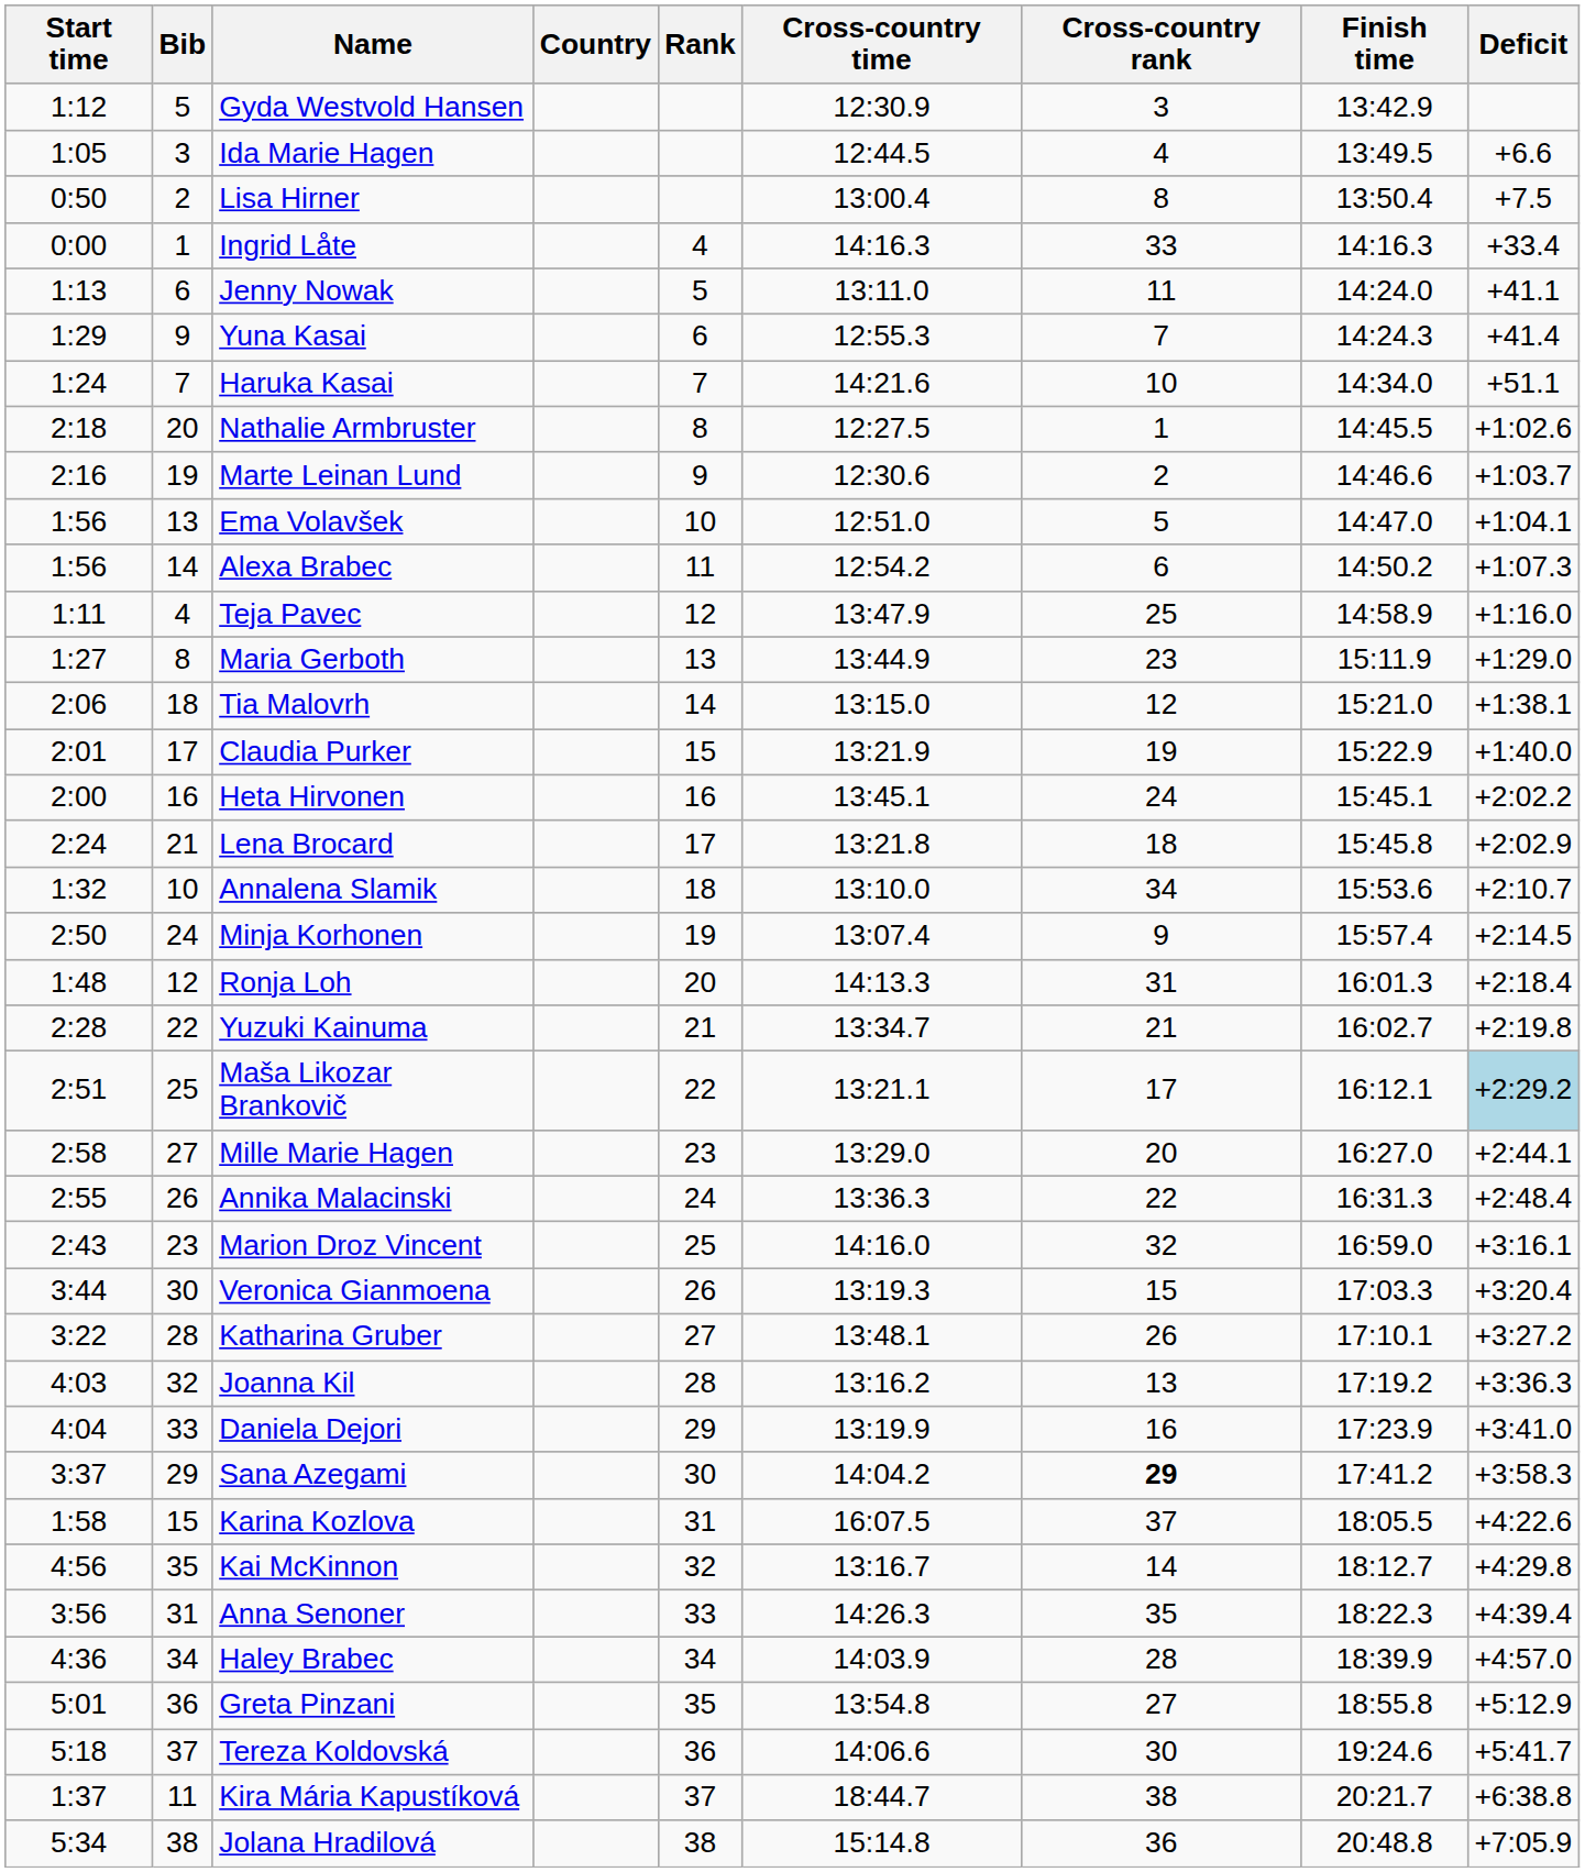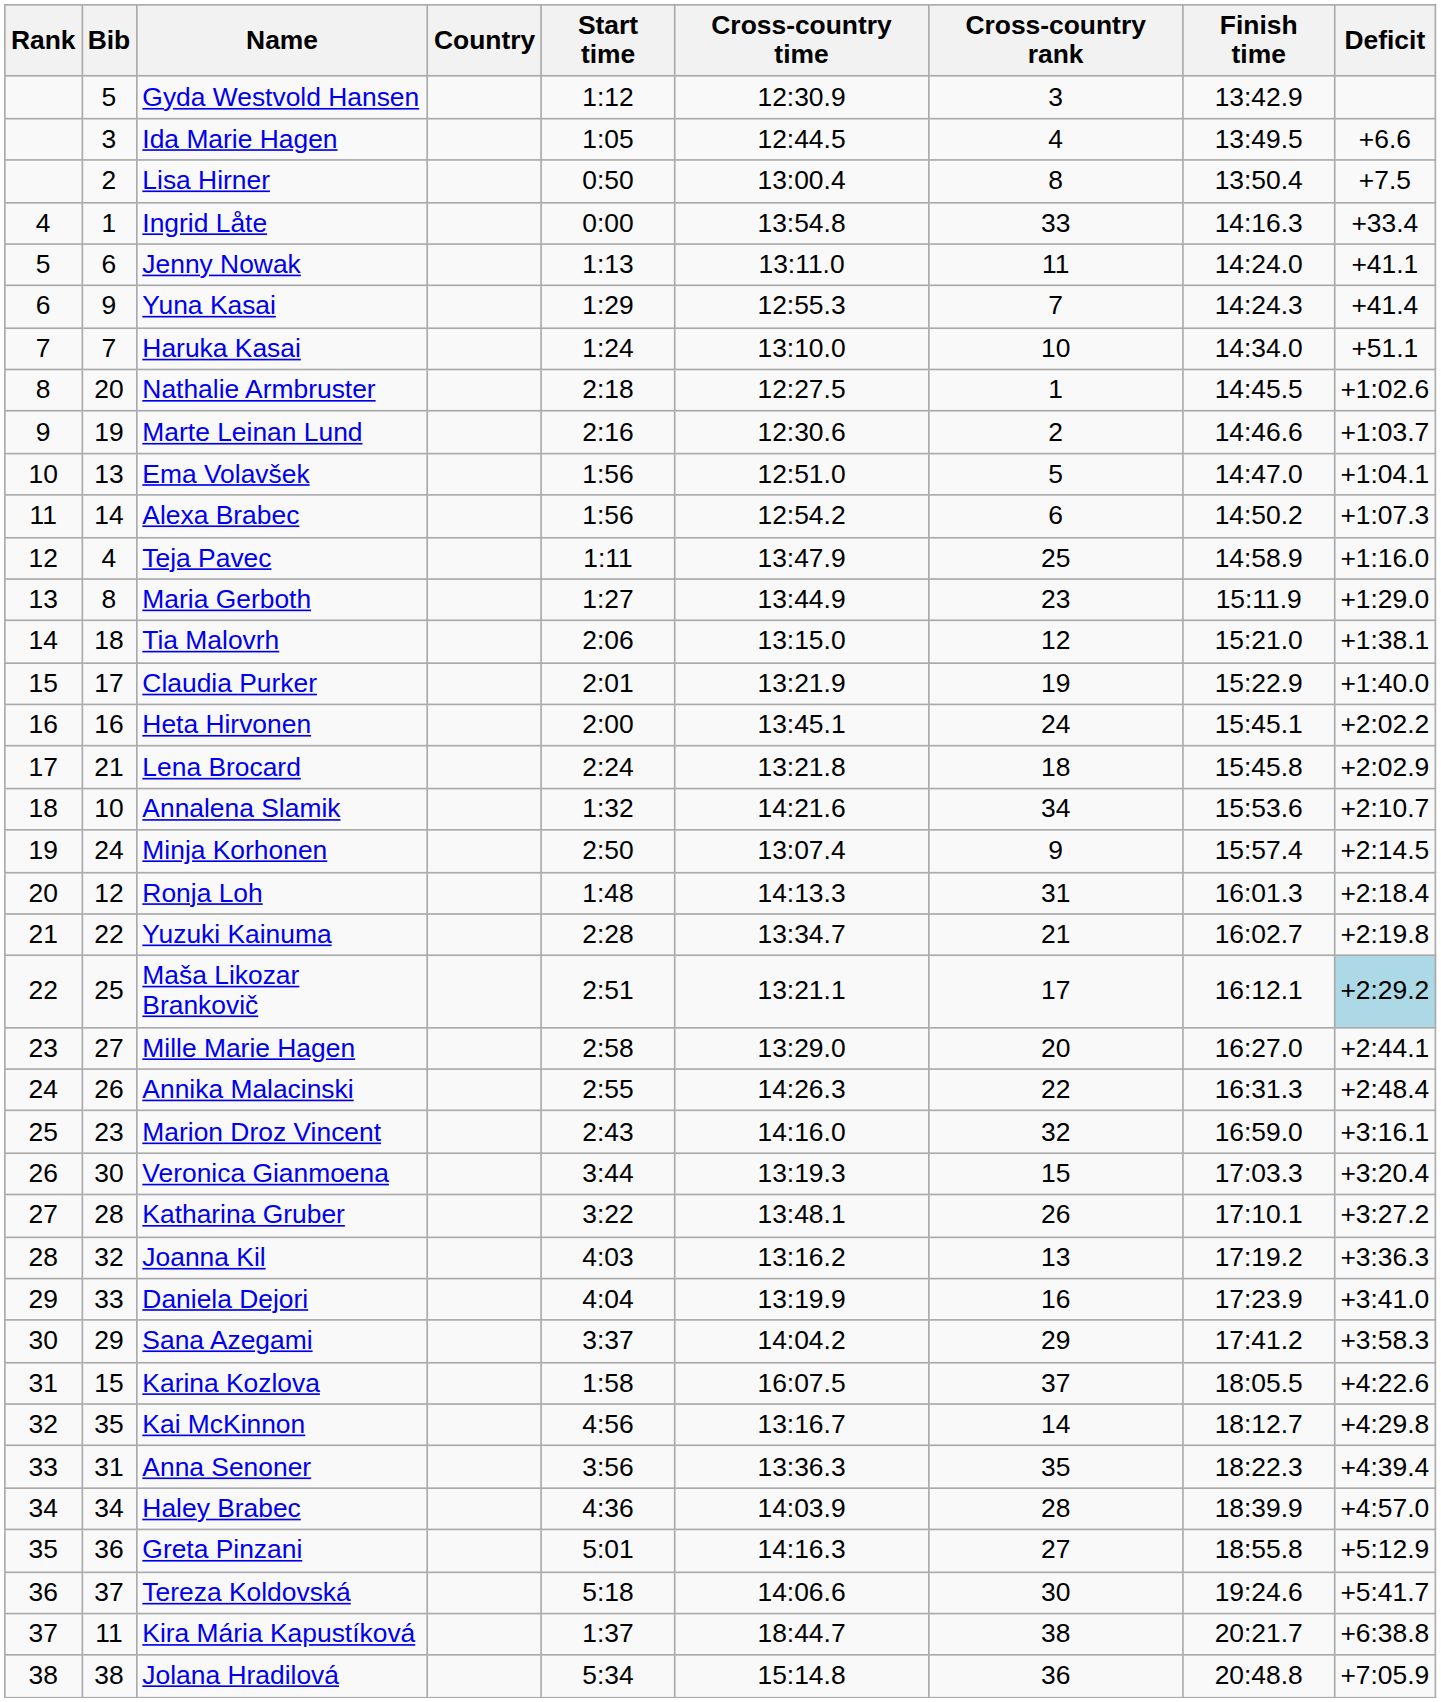columns swapped: Rank <-> Start time
Ingrid Låte | Cross-country time: 14:16.3 -> 13:54.8
Haruka Kasai | Cross-country time: 14:21.6 -> 13:10.0
Annalena Slamik | Cross-country time: 13:10.0 -> 14:21.6
Annika Malacinski | Cross-country time: 13:36.3 -> 14:26.3
Sana Azegami | Cross-country rank: bold -> normal
Anna Senoner | Cross-country time: 14:26.3 -> 13:36.3
Greta Pinzani | Cross-country time: 13:54.8 -> 14:16.3
